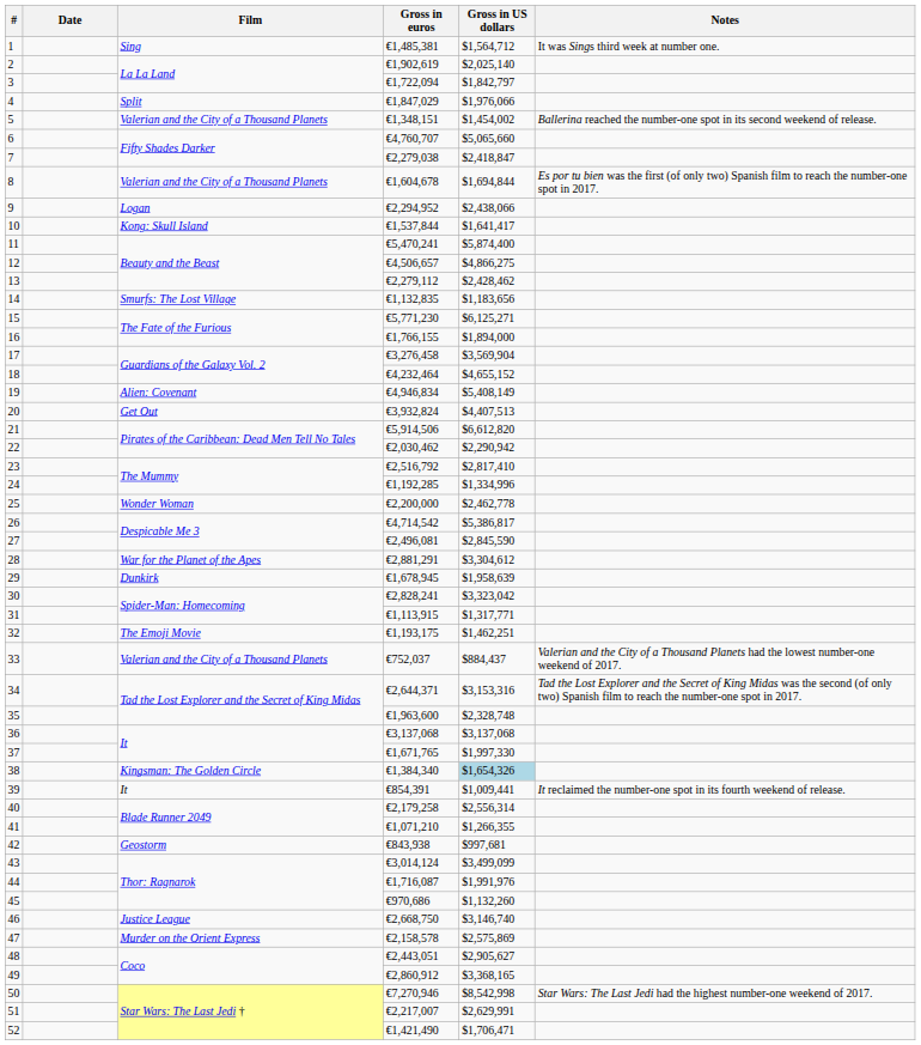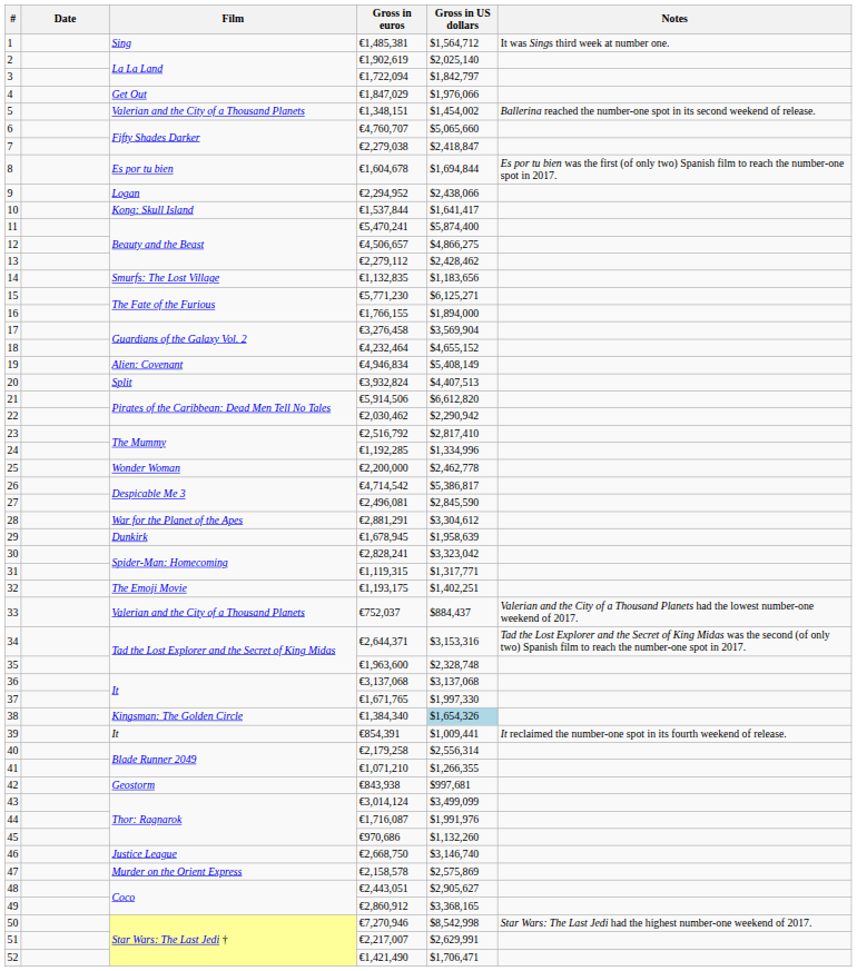4 | Film: Split -> Get Out
8 | Film: Valerian and the City of a Thousand Planets -> Es por tu bien
20 | Film: Get Out -> Split
31 | Gross in euros: €1,113,915 -> €1,119,315
32 | Gross in US dollars: $1,462,251 -> $1,402,251
